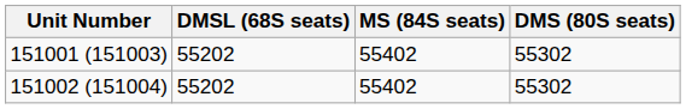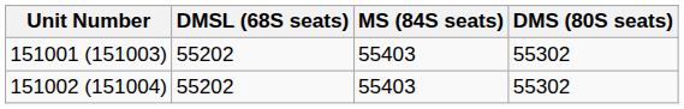151001 (151003) | MS (84S seats): 55402 -> 55403
151002 (151004) | MS (84S seats): 55402 -> 55403
